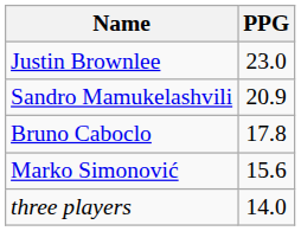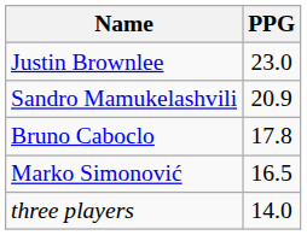Marko Simonović | PPG: 15.6 -> 16.5
